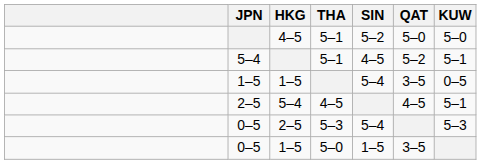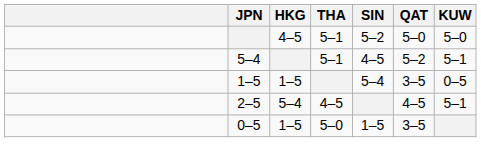- row: 0–5 | 2–5 | 5–3 | 5–4 | 5–3
